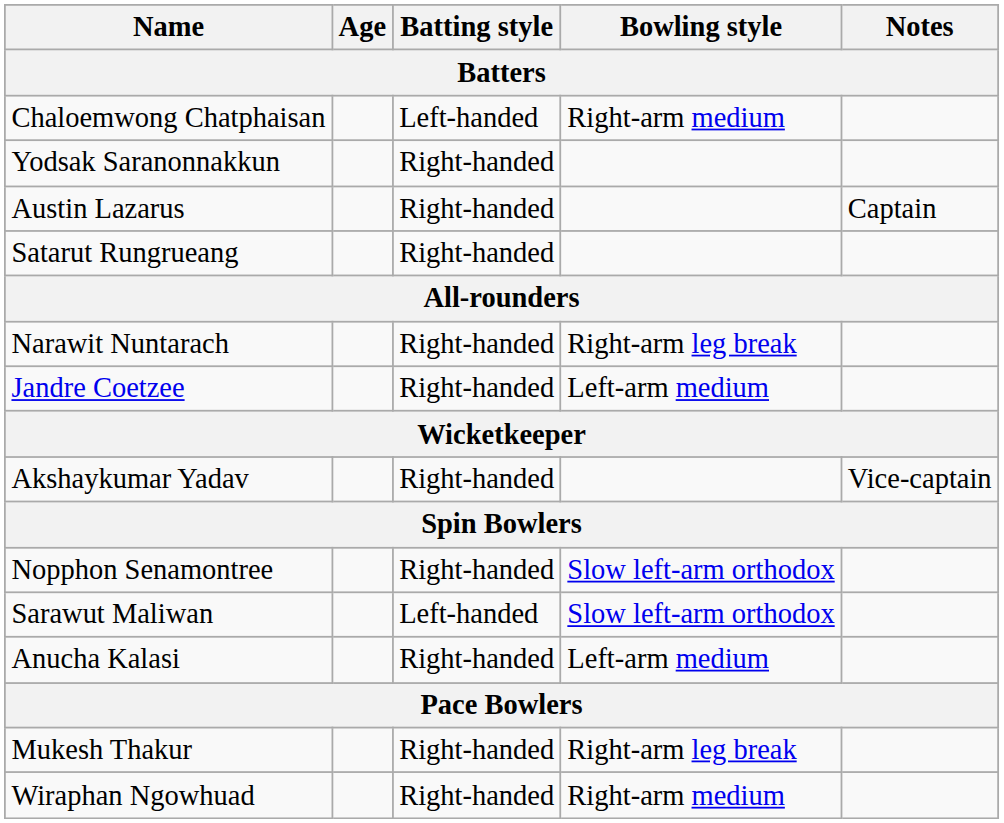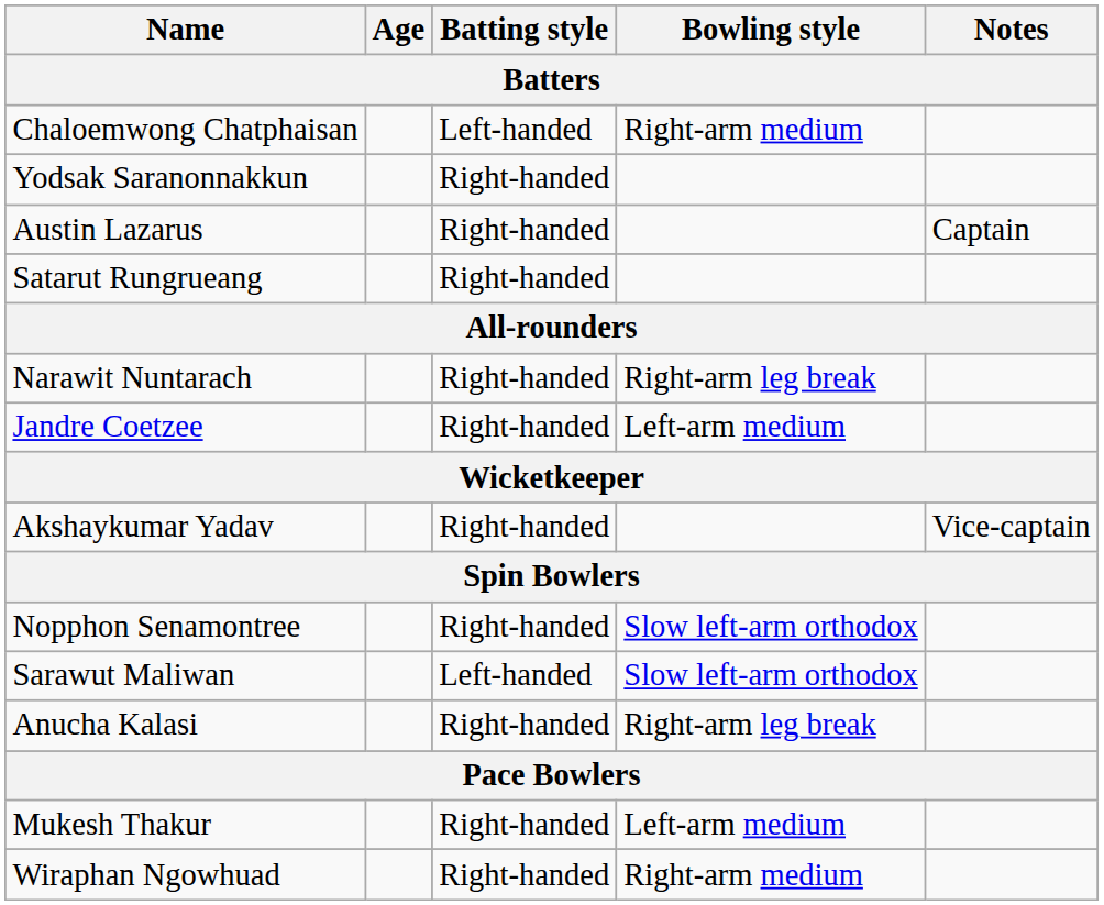Anucha Kalasi | Bowling style: Left-arm medium -> Right-arm leg break
Mukesh Thakur | Bowling style: Right-arm leg break -> Left-arm medium
